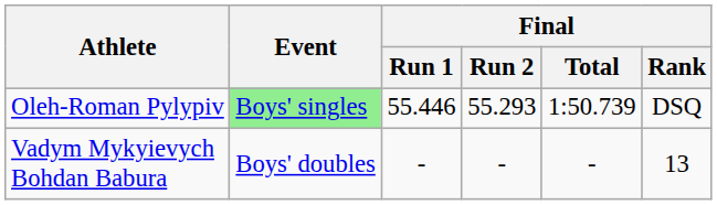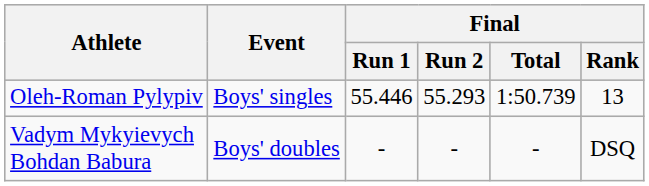Oleh-Roman Pylypiv | Event: lightgreen background -> no background
Oleh-Roman Pylypiv | Final / Rank: DSQ -> 13
Vadym Mykyievych Bohdan Babura | Final / Rank: 13 -> DSQ
